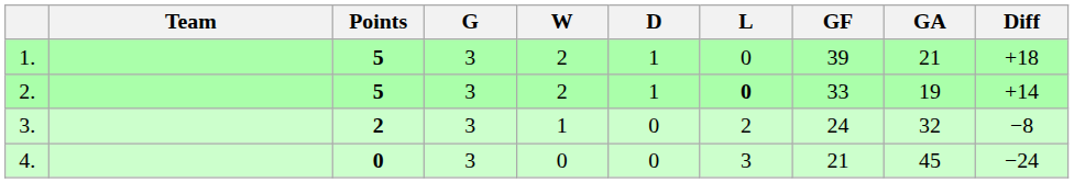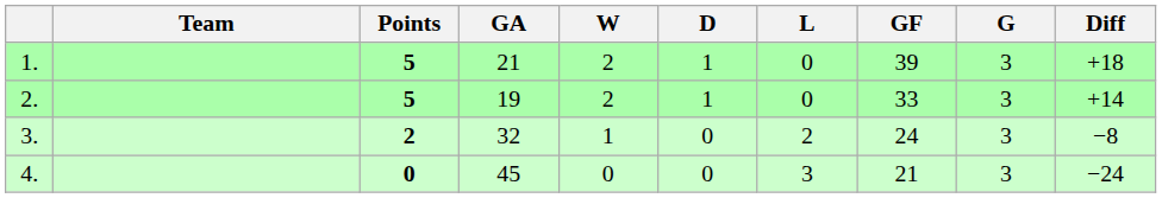columns swapped: G <-> GA
2. | L: bold -> normal
